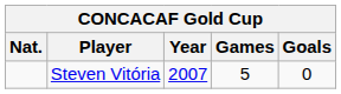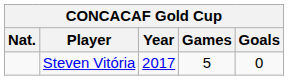Steven Vitória | Year: 2007 -> 2017
